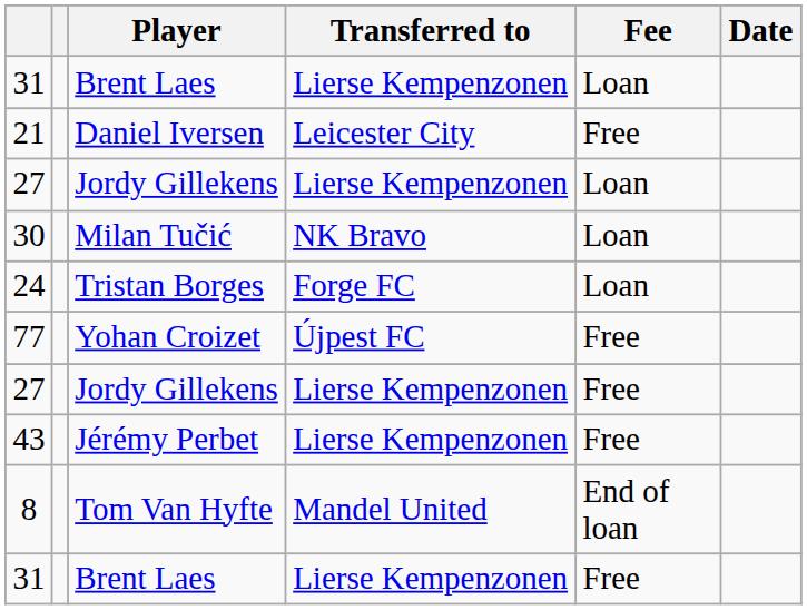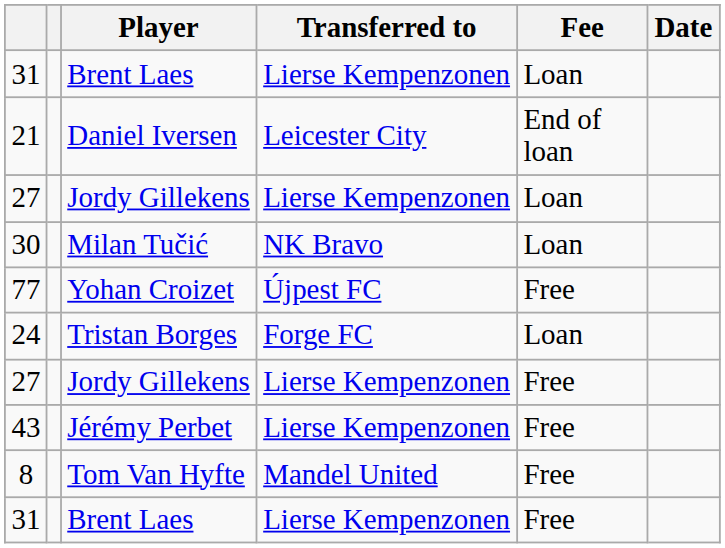21 | Fee: Free -> End of loan
rows swapped: 77 <-> 24
8 | Fee: End of loan -> Free
